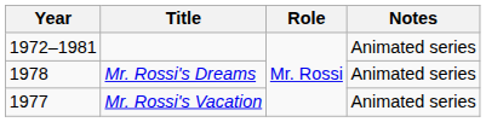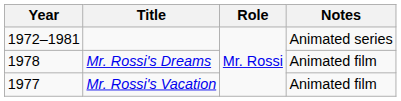Mr. Rossi's Dreams | Notes: Animated series -> Animated film
Mr. Rossi's Vacation | Notes: Animated series -> Animated film
